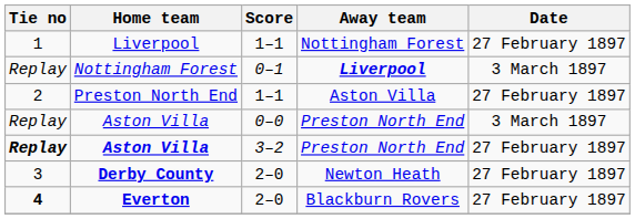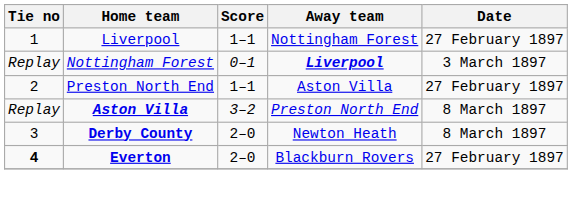- row: Replay | Aston Villa | 0–0 | Preston North End | 3 March 1897
Aston Villa / 3–2 | Tie no: bold -> normal
Aston Villa / 3–2 | Date: 27 February 1897 -> 8 March 1897
Derby County | Date: 27 February 1897 -> 8 March 1897
